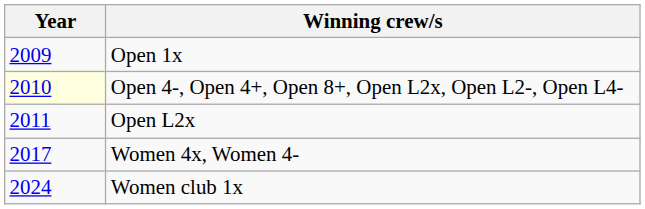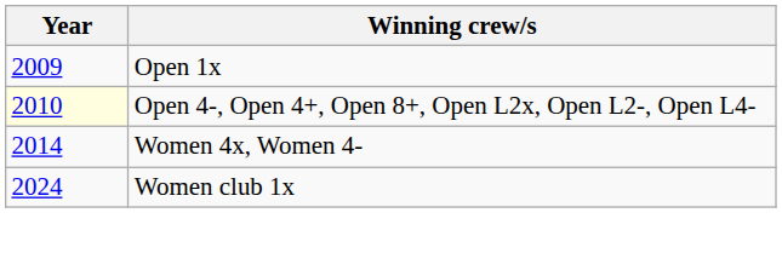- row: 2011 | Open L2x
Women 4x, Women 4- | Year: 2017 -> 2014
